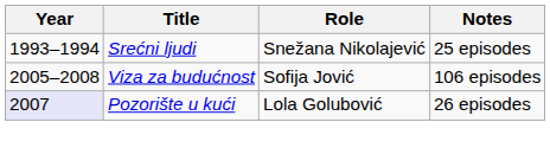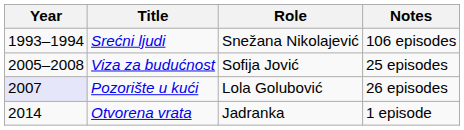Srećni ljudi | Notes: 25 episodes -> 106 episodes
Viza za budućnost | Notes: 106 episodes -> 25 episodes
+ row: 2014 | Otvorena vrata | Jadranka | 1 episode
